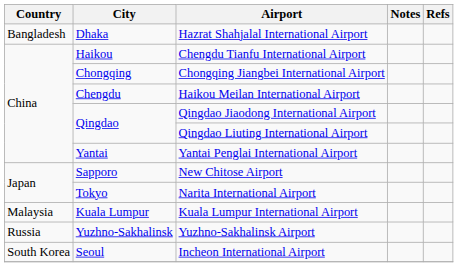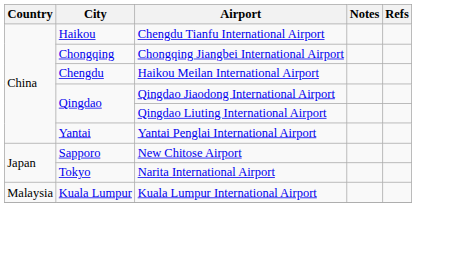- row: Bangladesh | Dhaka | Hazrat Shahjalal International Airport
- row: Russia | Yuzhno-Sakhalinsk | Yuzhno-Sakhalinsk Airport
- row: South Korea | Seoul | Incheon International Airport
